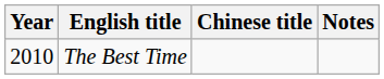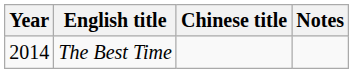The Best Time | Year: 2010 -> 2014
